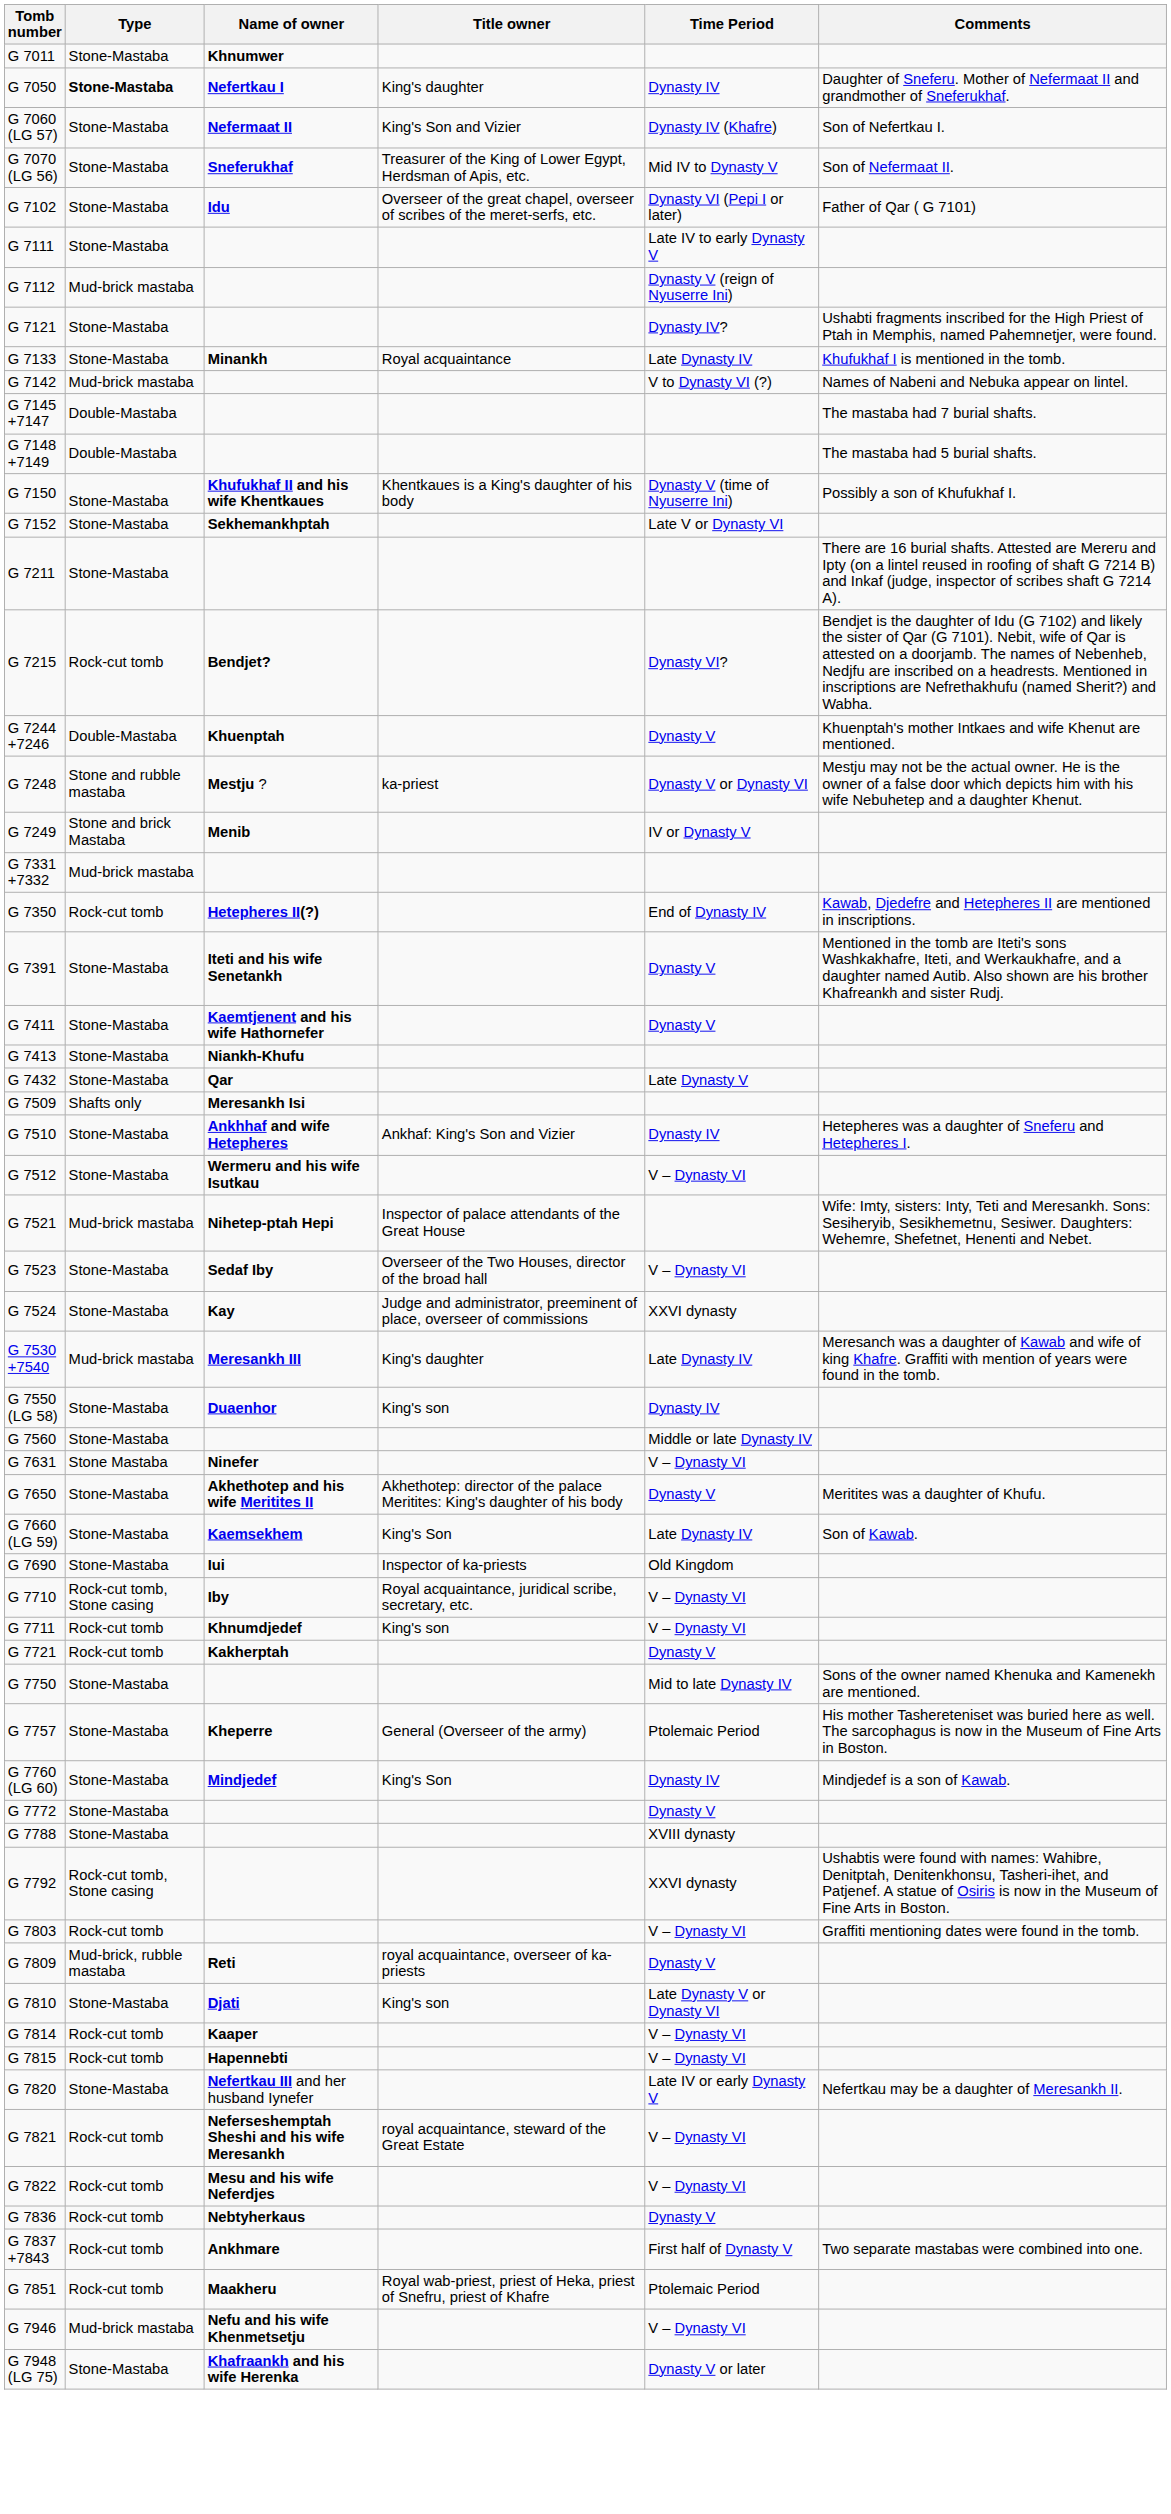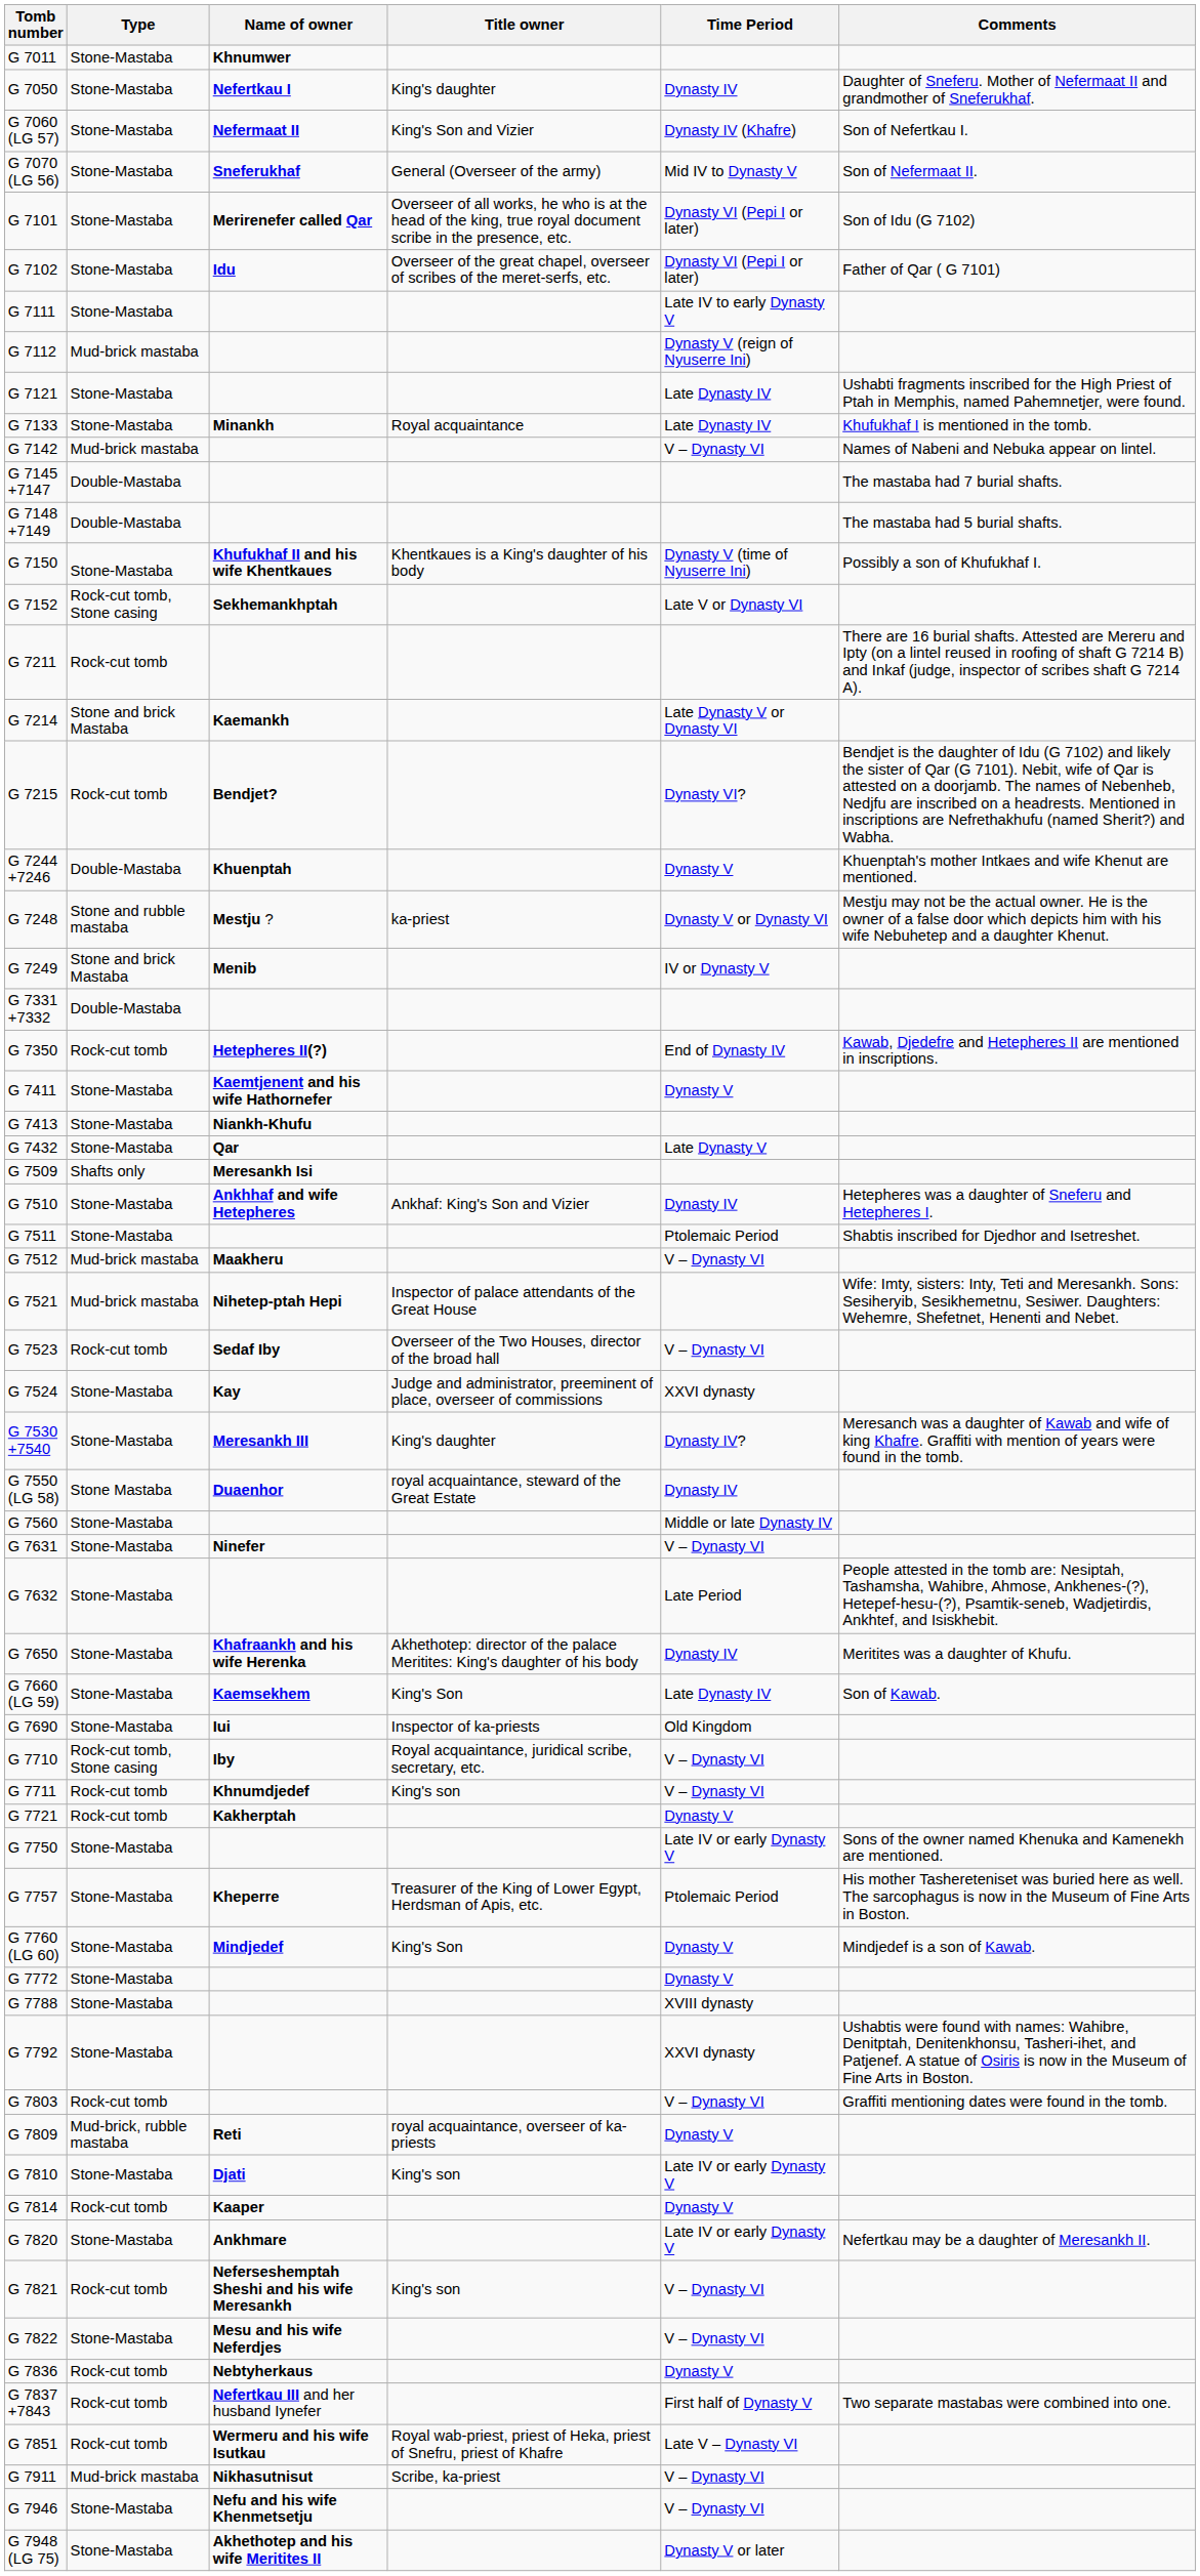G 7050 | Type: bold -> normal
G 7070 (LG 56) | Title owner: Treasurer of the King of Lower Egypt, Herdsman of Apis, etc. -> General (Overseer of the army)
+ row: G 7101 | Stone-Mastaba | Merirenefer called Qar | Overseer of all works, he who is at the head of the king, true royal document scribe in the presence, etc. | Dynasty VI (Pepi I or later) | Son of Idu (G 7102)
G 7121 | Time Period: Dynasty IV? -> Late Dynasty IV
G 7142 | Time Period: V to Dynasty VI (?) -> V – Dynasty VI
G 7152 | Type: Stone-Mastaba -> Rock-cut tomb, Stone casing
G 7211 | Type: Stone-Mastaba -> Rock-cut tomb
+ row: G 7214 | Stone and brick Mastaba | Kaemankh | Late Dynasty V or Dynasty VI
G 7331 +7332 | Type: Mud-brick mastaba -> Double-Mastaba
- row: G 7391 | Stone-Mastaba | Iteti and his wife Senetankh | Dynasty V | Mentioned in the tomb are Iteti's sons Washkakhafre, Iteti, and Werkaukhafre, and a daughter named Autib. Also shown are his brother Khafreankh and sister Rudj.
+ row: G 7511 | Stone-Mastaba | Ptolemaic Period | Shabtis inscribed for Djedhor and Isetreshet.
G 7512 | Type: Stone-Mastaba -> Mud-brick mastaba
G 7512 | Name of owner: Wermeru and his wife Isutkau -> Maakheru
G 7523 | Type: Stone-Mastaba -> Rock-cut tomb
G 7530 +7540 | Type: Mud-brick mastaba -> Stone-Mastaba
G 7530 +7540 | Time Period: Late Dynasty IV -> Dynasty IV?
G 7550 (LG 58) | Type: Stone-Mastaba -> Stone Mastaba
G 7550 (LG 58) | Title owner: King's son -> royal acquaintance, steward of the Great Estate
G 7631 | Type: Stone Mastaba -> Stone-Mastaba
+ row: G 7632 | Stone-Mastaba | Late Period | People attested in the tomb are: Nesiptah, Tashamsha, Wahibre, Ahmose, Ankhenes-(?), Hetepef-hesu-(?), Psamtik-seneb, Wadjetirdis, Ankhtef, and Isiskhebit.
G 7650 | Name of owner: Akhethotep and his wife Meritites II -> Khafraankh and his wife Herenka
G 7650 | Time Period: Dynasty V -> Dynasty IV
G 7750 | Time Period: Mid to late Dynasty IV -> Late IV or early Dynasty V
G 7757 | Title owner: General (Overseer of the army) -> Treasurer of the King of Lower Egypt, Herdsman of Apis, etc.
G 7760 (LG 60) | Time Period: Dynasty IV -> Dynasty V
G 7792 | Type: Rock-cut tomb, Stone casing -> Stone-Mastaba
G 7810 | Time Period: Late Dynasty V or Dynasty VI -> Late IV or early Dynasty V
G 7814 | Time Period: V – Dynasty VI -> Dynasty V
- row: G 7815 | Rock-cut tomb | Hapennebti | V – Dynasty VI
G 7820 | Name of owner: Nefertkau III and her husband Iynefer -> Ankhmare
G 7821 | Title owner: royal acquaintance, steward of the Great Estate -> King's son
G 7822 | Type: Rock-cut tomb -> Stone-Mastaba
G 7837 +7843 | Name of owner: Ankhmare -> Nefertkau III and her husband Iynefer
G 7851 | Name of owner: Maakheru -> Wermeru and his wife Isutkau
G 7851 | Time Period: Ptolemaic Period -> Late V – Dynasty VI
+ row: G 7911 | Mud-brick mastaba | Nikhasutnisut | Scribe, ka-priest | V – Dynasty VI
G 7946 | Type: Mud-brick mastaba -> Stone-Mastaba
G 7948 (LG 75) | Name of owner: Khafraankh and his wife Herenka -> Akhethotep and his wife Meritites II
